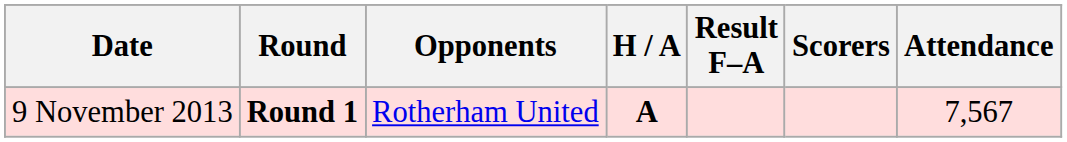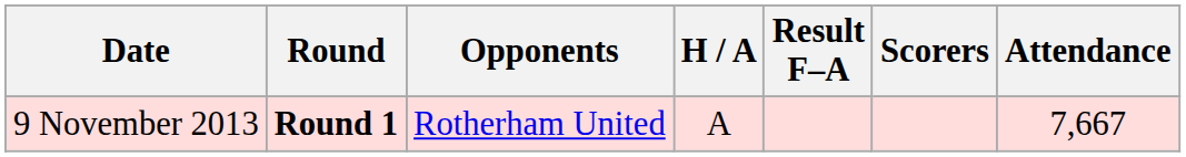9 November 2013 | H / A: bold -> normal
9 November 2013 | Attendance: 7,567 -> 7,667
